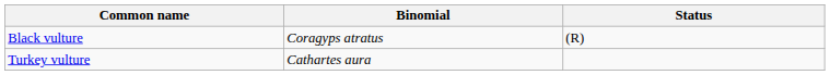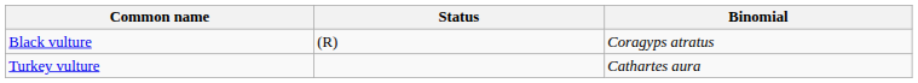columns swapped: Binomial <-> Status
